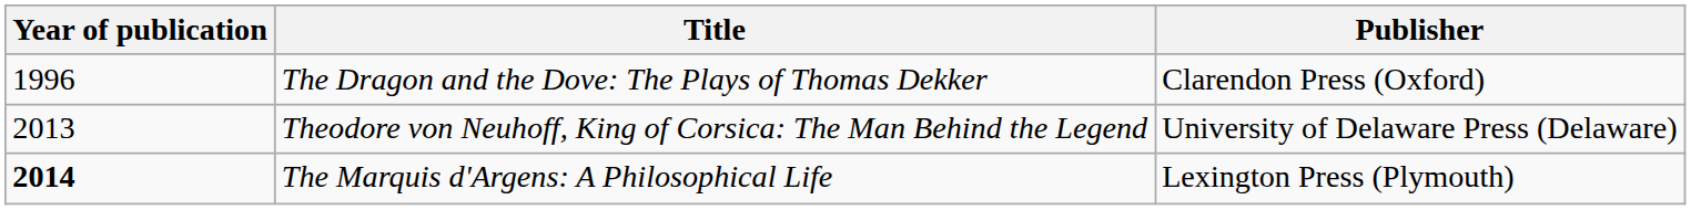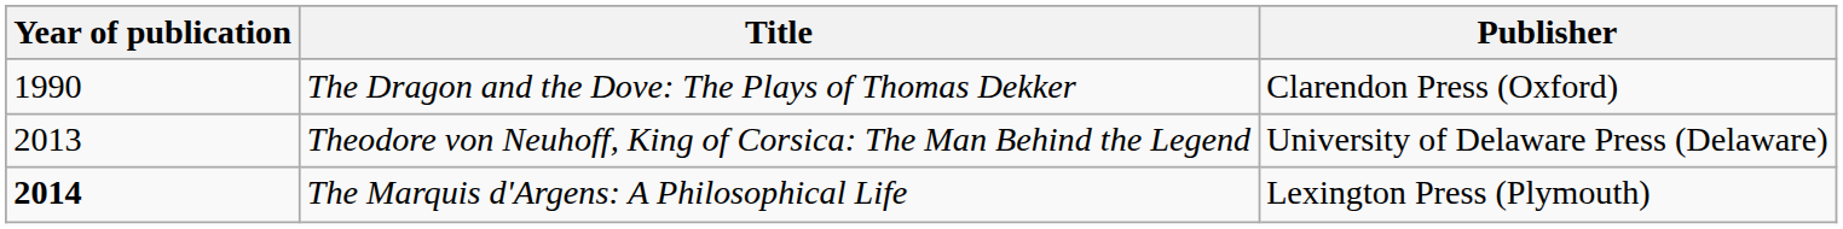The Dragon and the Dove: The Plays of Thomas Dekker | Year of publication: 1996 -> 1990
